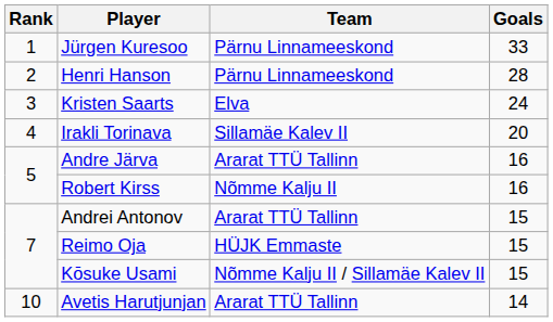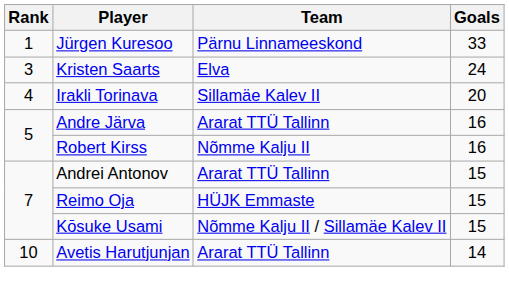- row: 2 | Henri Hanson | Pärnu Linnameeskond | 28
